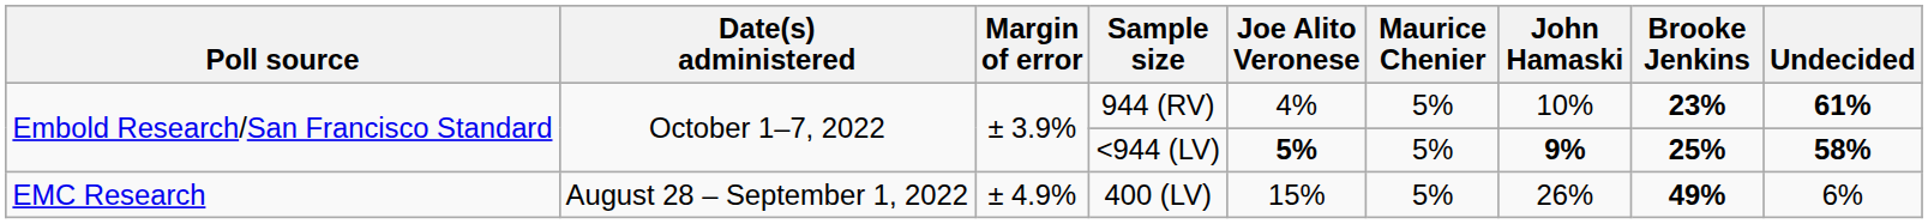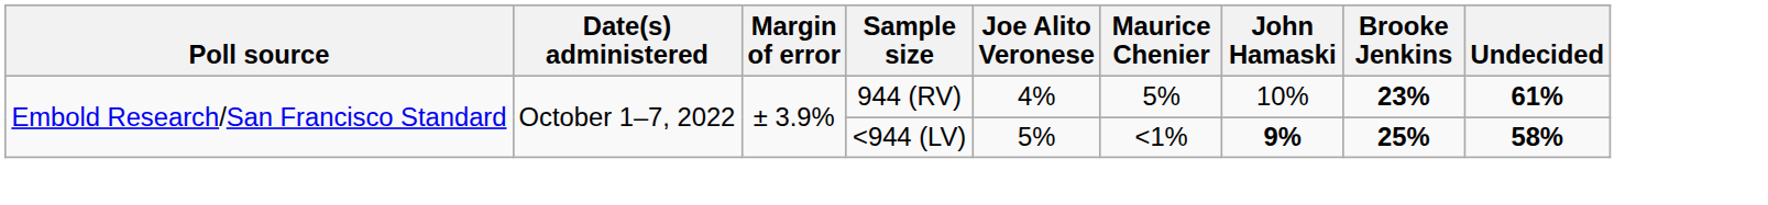<944 (LV) | Joe Alito Veronese: bold -> normal
<944 (LV) | Maurice Chenier: 5% -> <1%
- row: EMC Research | August 28 – September 1, 2022 | ± 4.9% | 400 (LV) | 15% | 5% | 26% | 49% | 6%
